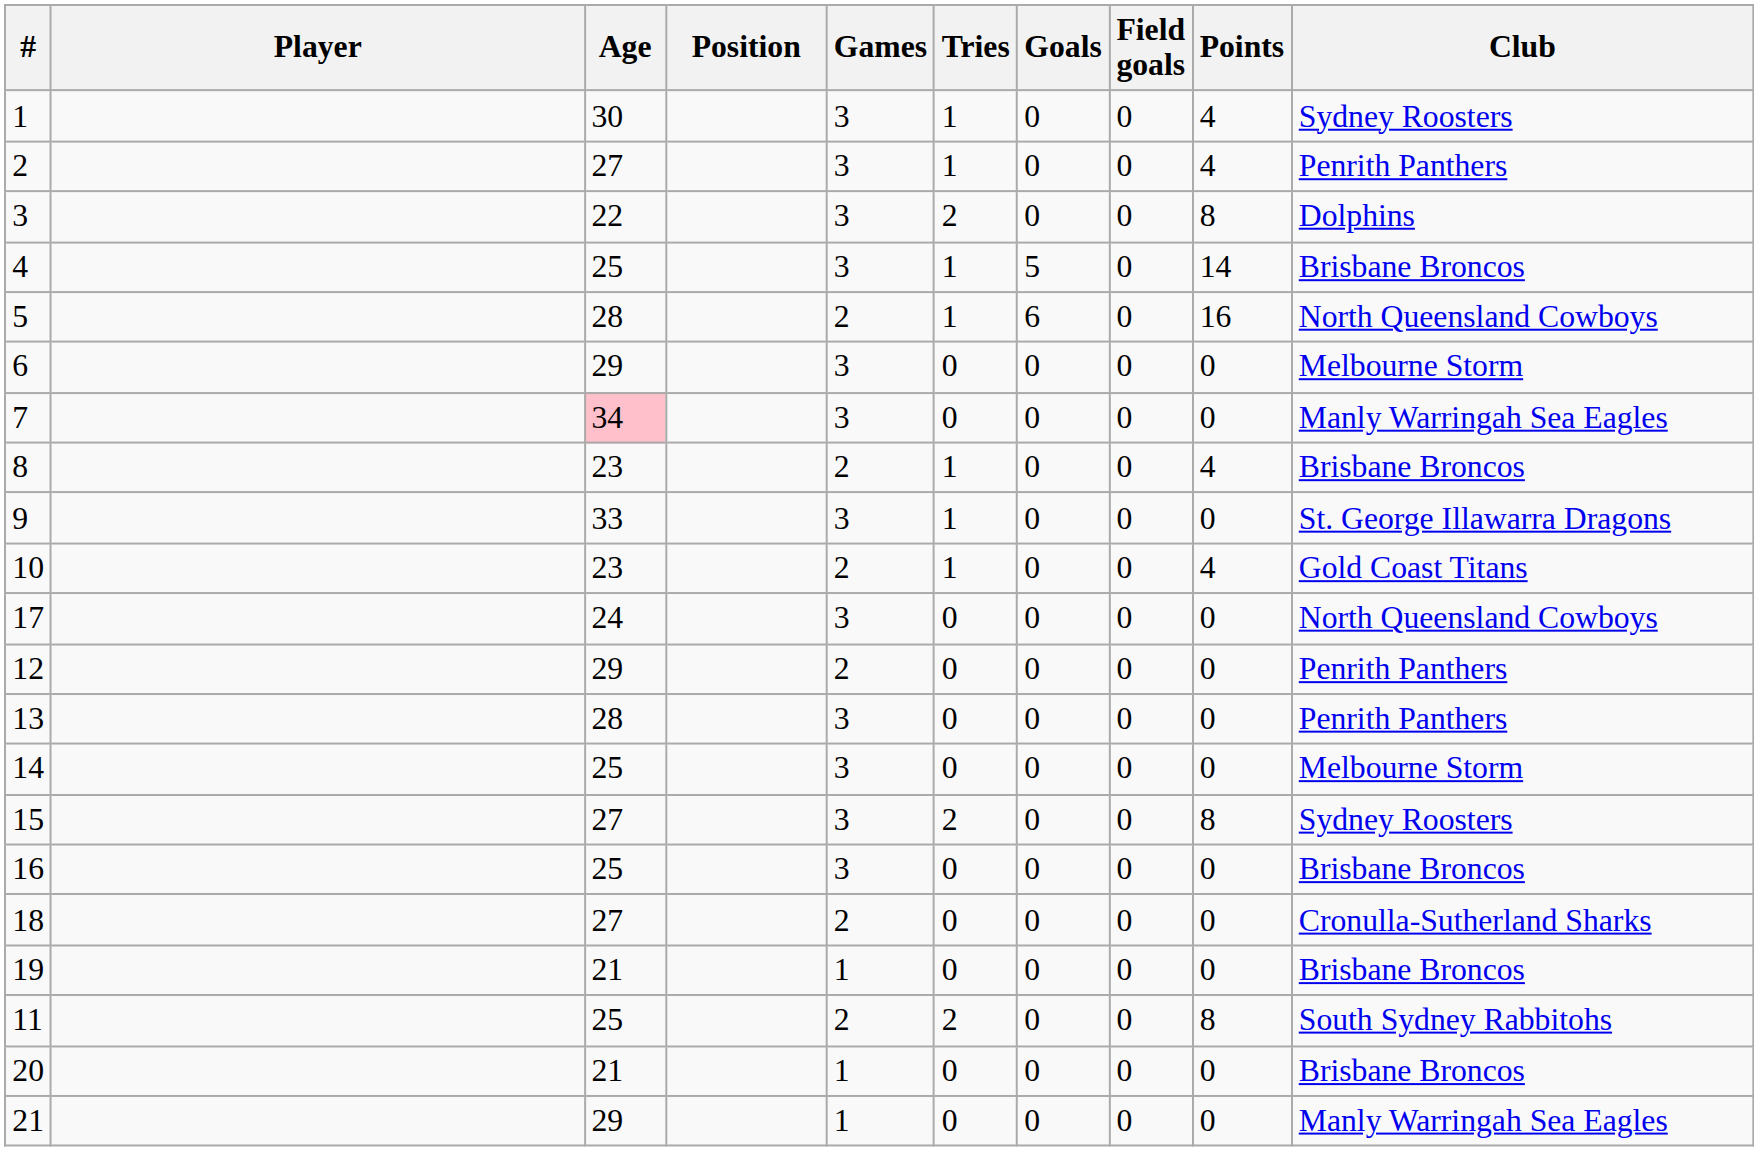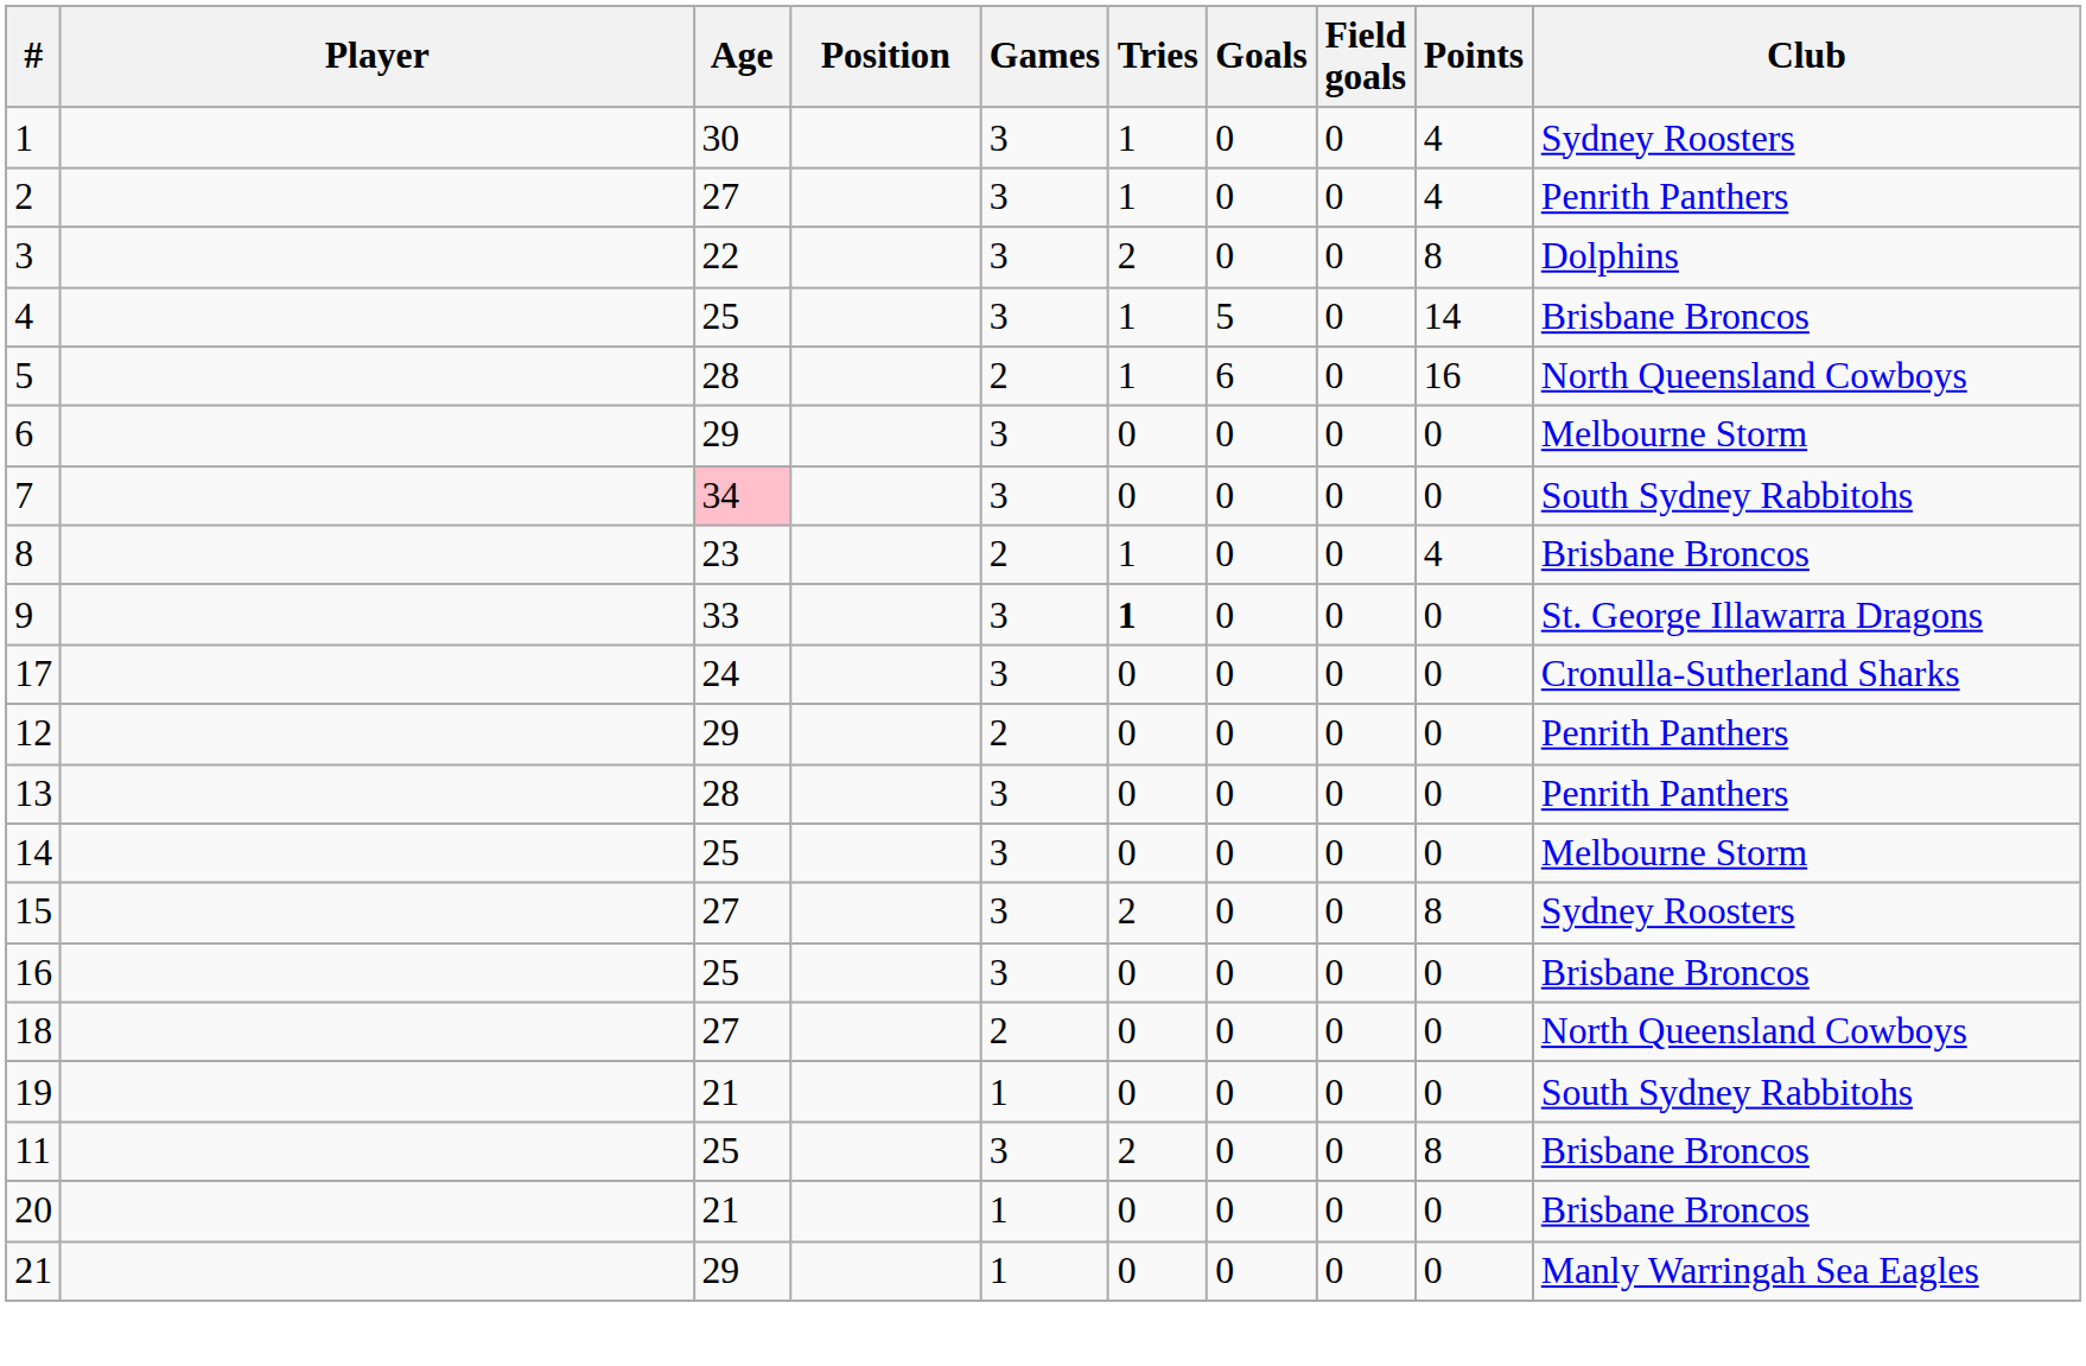7 | Club: Manly Warringah Sea Eagles -> South Sydney Rabbitohs
9 | Tries: normal -> bold
- row: 10 | 23 | 2 | 1 | 0 | 0 | 4 | Gold Coast Titans
17 | Club: North Queensland Cowboys -> Cronulla-Sutherland Sharks
18 | Club: Cronulla-Sutherland Sharks -> North Queensland Cowboys
19 | Club: Brisbane Broncos -> South Sydney Rabbitohs
11 | Games: 2 -> 3
11 | Club: South Sydney Rabbitohs -> Brisbane Broncos
